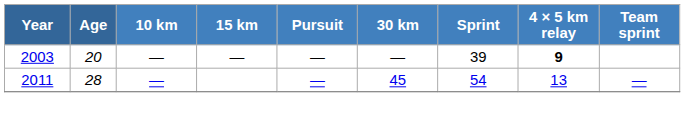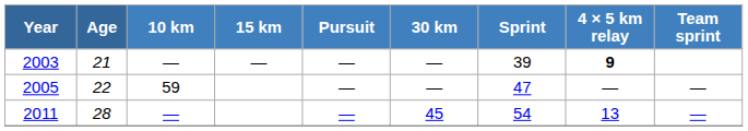2003 | Age: 20 -> 21
+ row: 2005 | 22 | 59 | — | — | 47 | — | —
